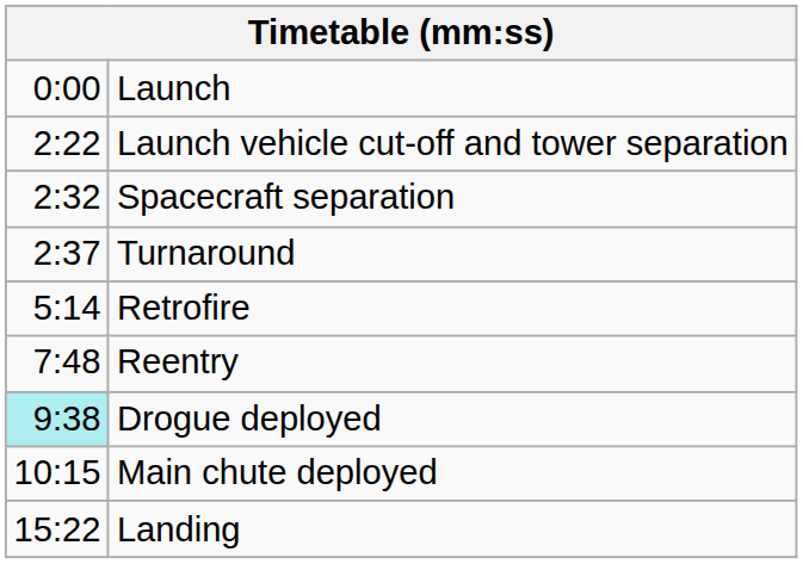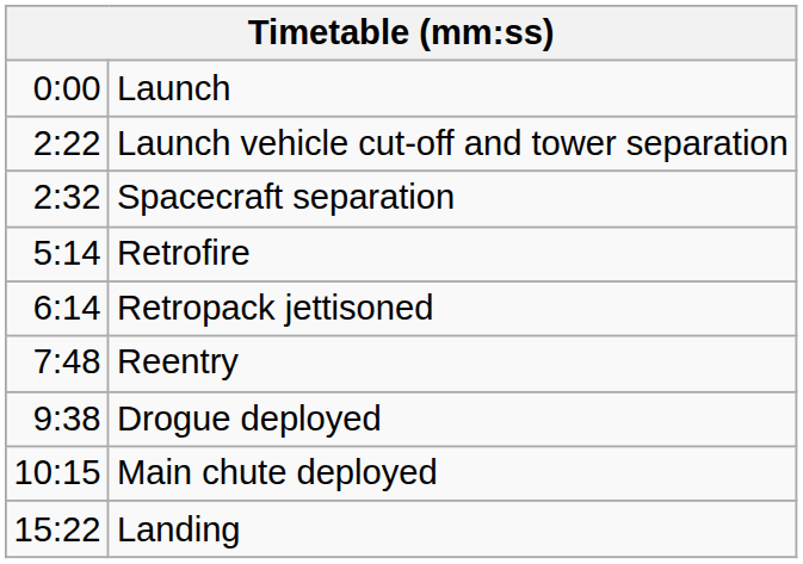- row: 2:37 | Turnaround
+ row: 6:14 | Retropack jettisoned
Drogue deployed | column 1: paleturquoise background -> no background
